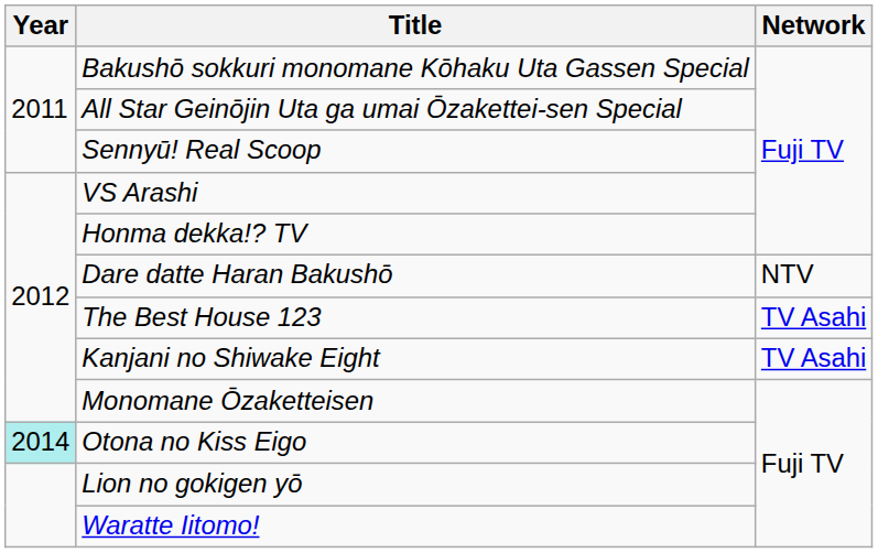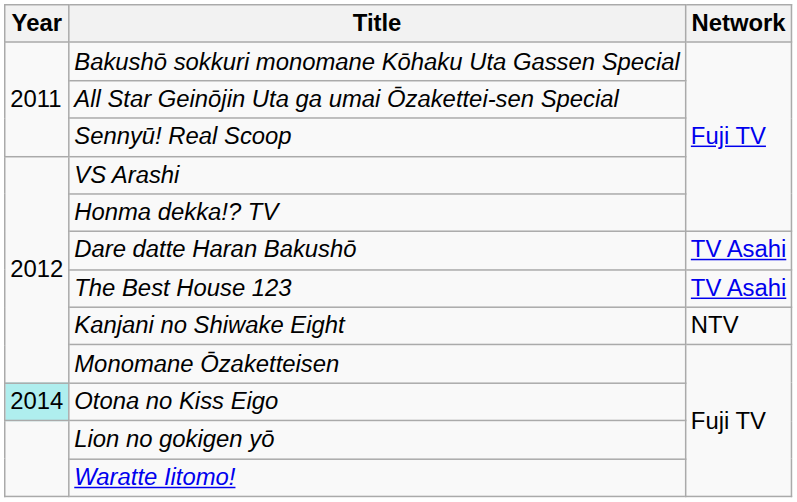Dare datte Haran Bakushō | Network: NTV -> TV Asahi
Kanjani no Shiwake Eight | Network: TV Asahi -> NTV
